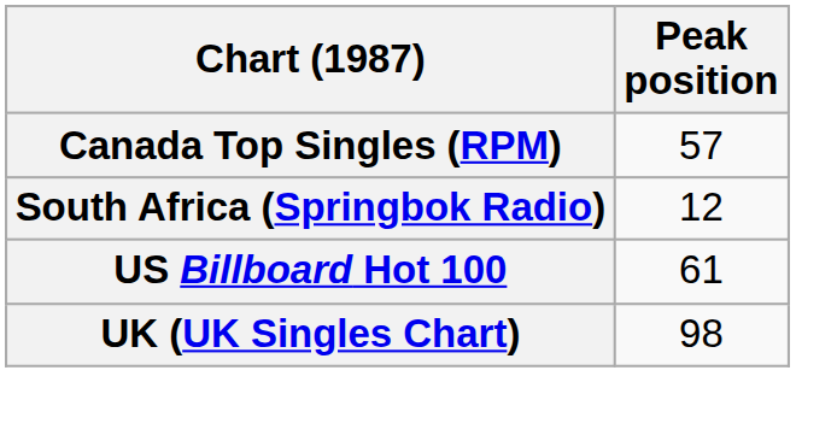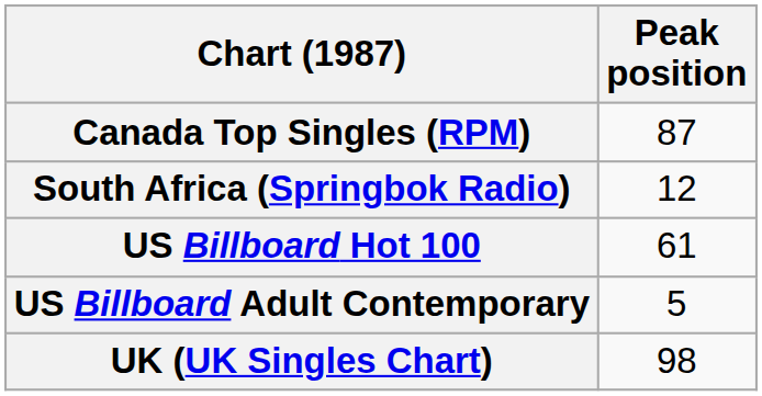Canada Top Singles (RPM) | Peak position: 57 -> 87
+ row: US Billboard Adult Contemporary | 5
